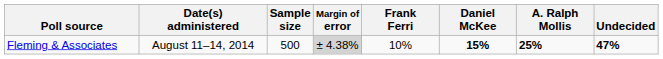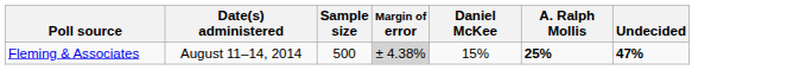- column: Frank Ferri | 10%
Fleming & Associates | Daniel McKee: bold -> normal
